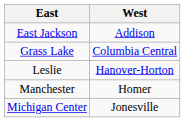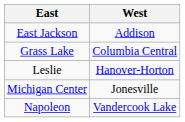- row: Manchester | Homer
+ row: Napoleon | Vandercook Lake
